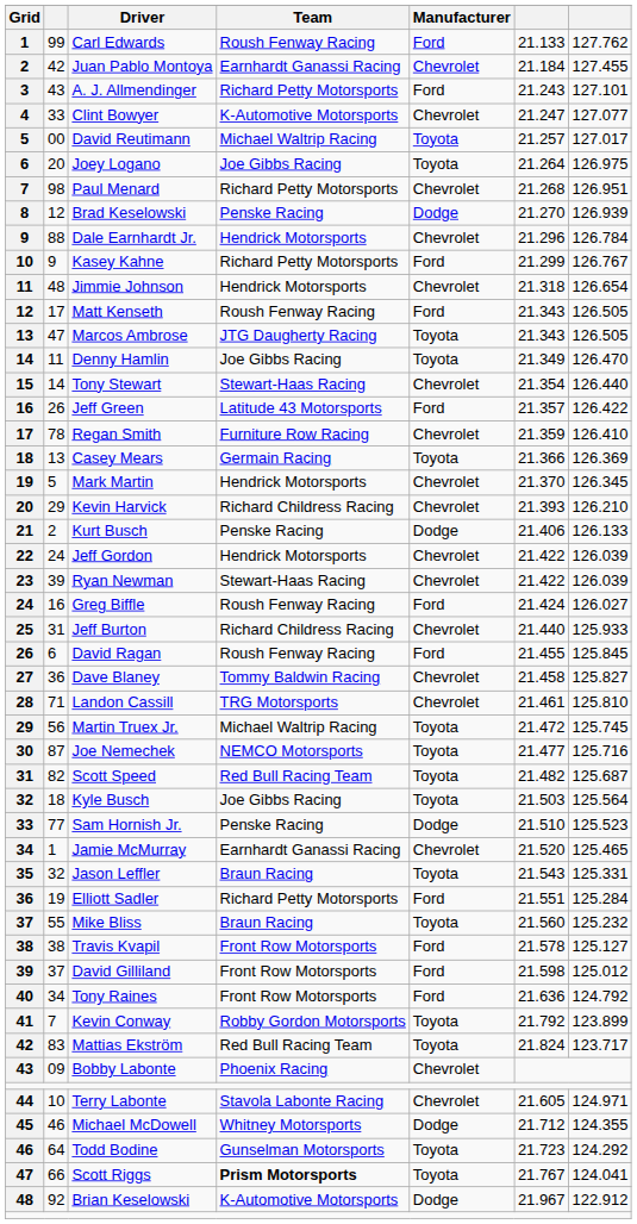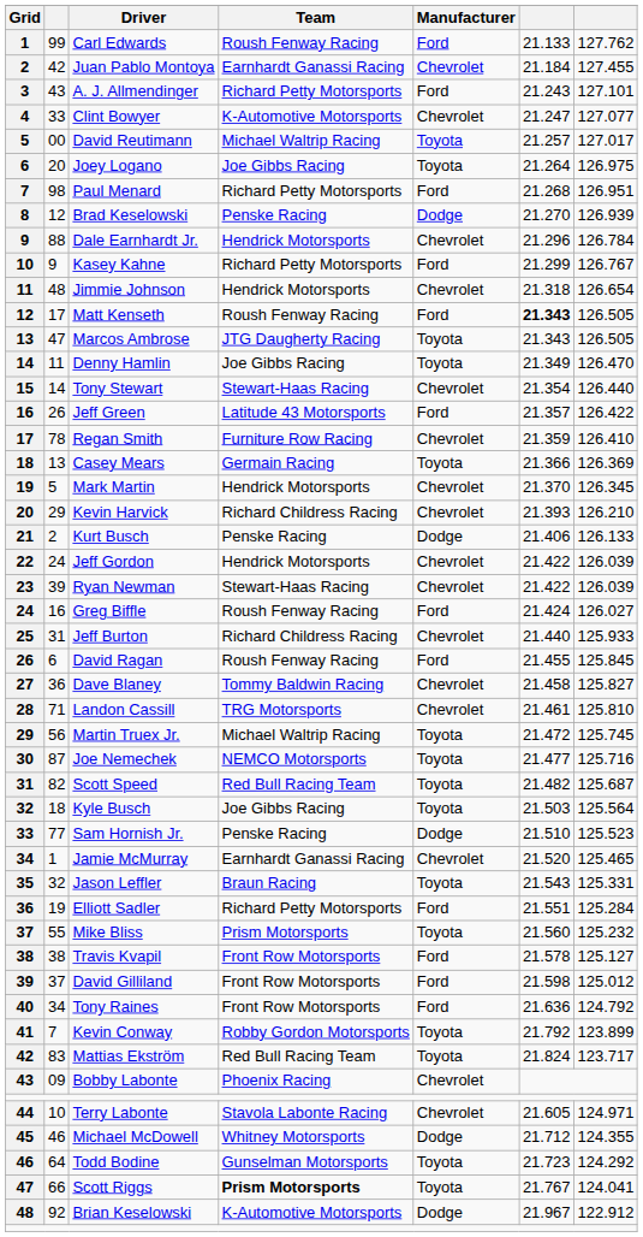Paul Menard | Manufacturer: Chevrolet -> Ford
Matt Kenseth | column 6: normal -> bold
Mike Bliss | Team: Braun Racing -> Prism Motorsports
